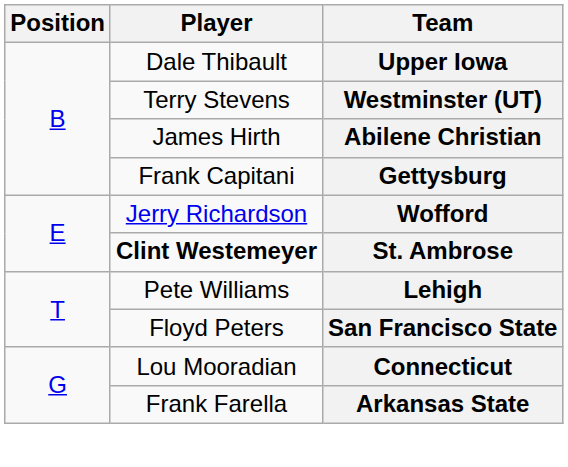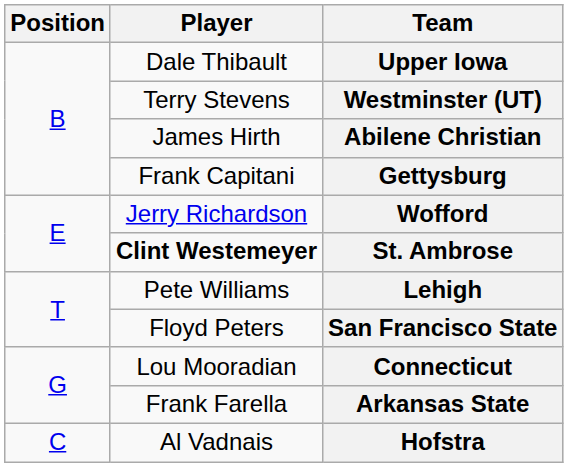+ row: C | Al Vadnais | Hofstra
